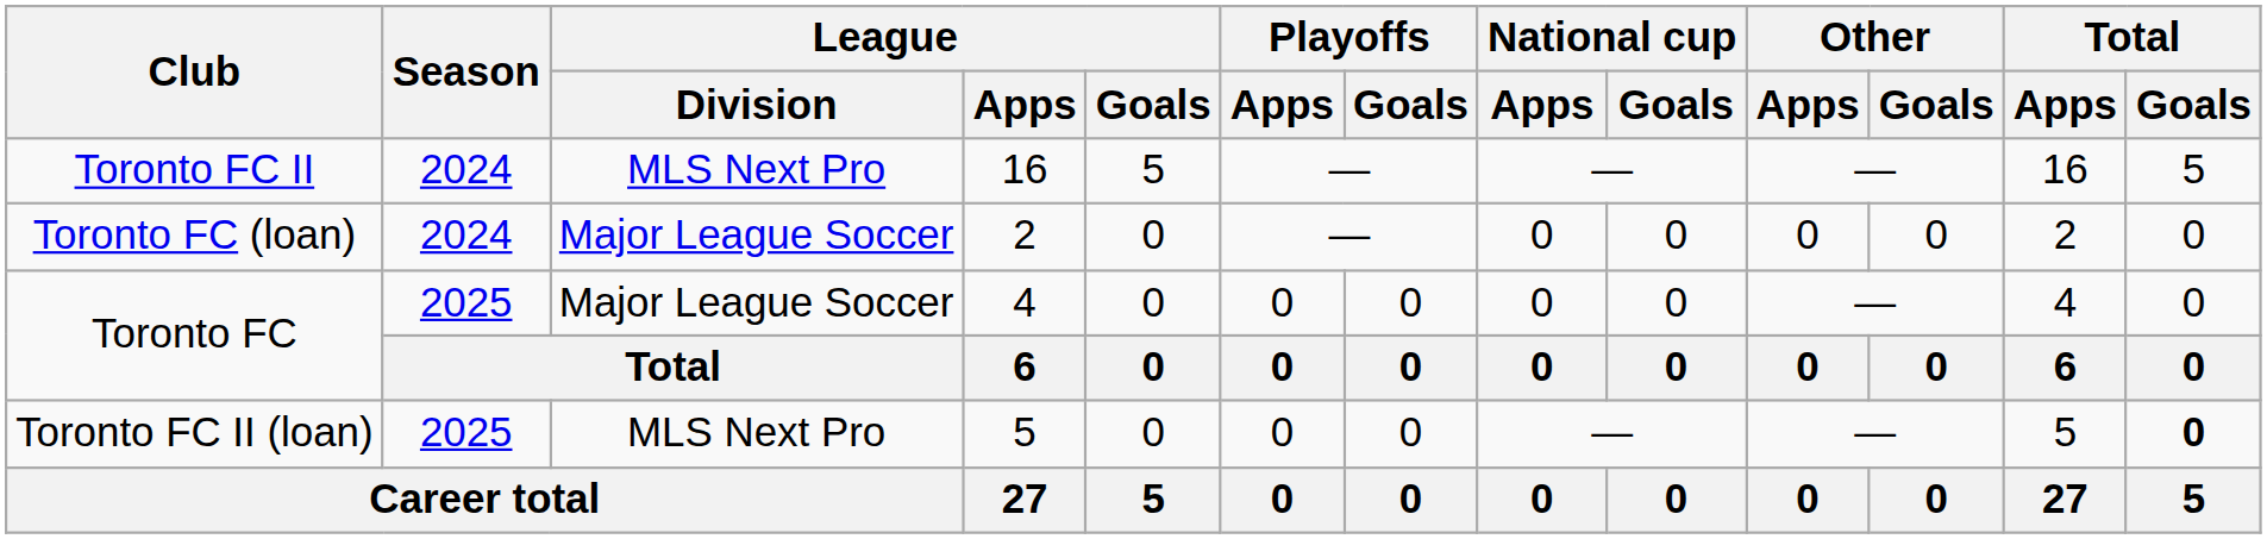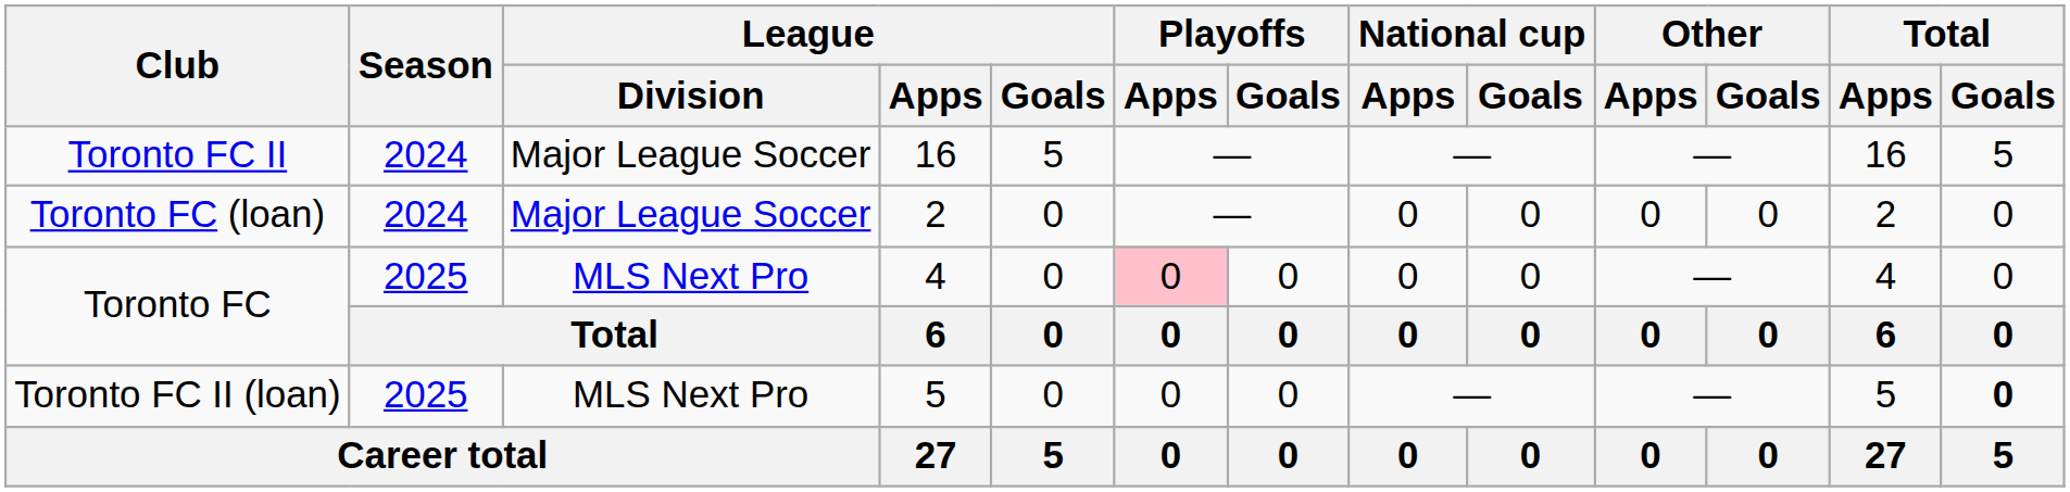Toronto FC II | League / Division: MLS Next Pro -> Major League Soccer
Toronto FC / 4 | League / Division: Major League Soccer -> MLS Next Pro
Toronto FC / 4 | Playoffs / Apps: no background -> pink background
